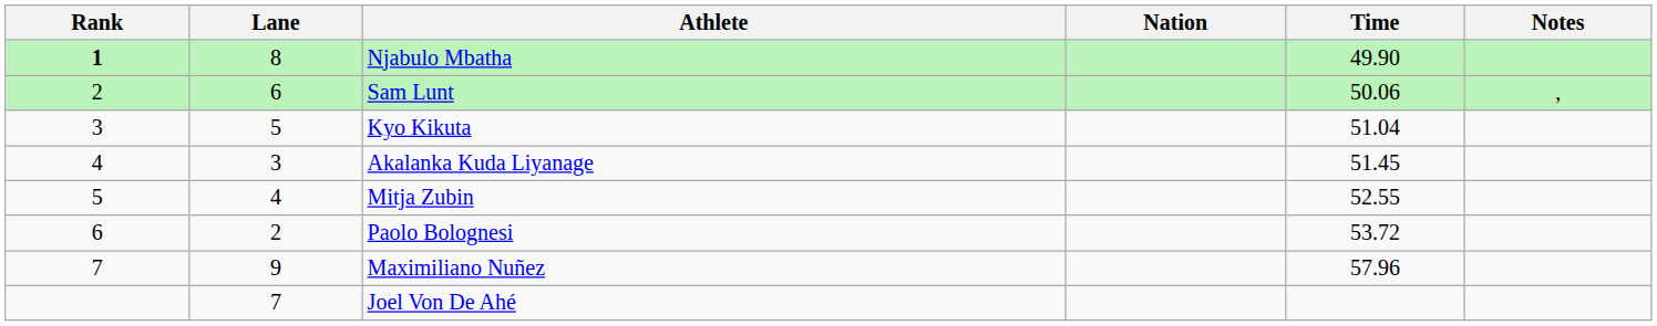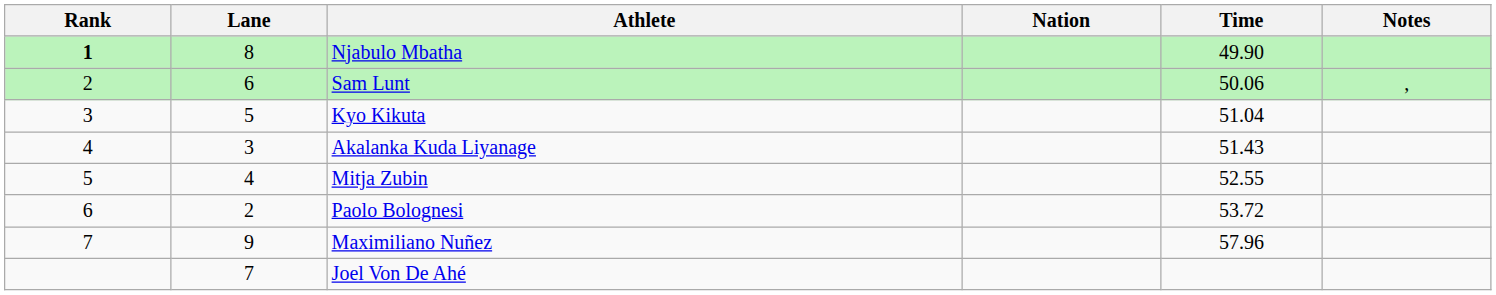Akalanka Kuda Liyanage | Time: 51.45 -> 51.43
